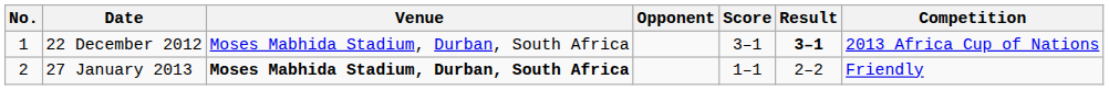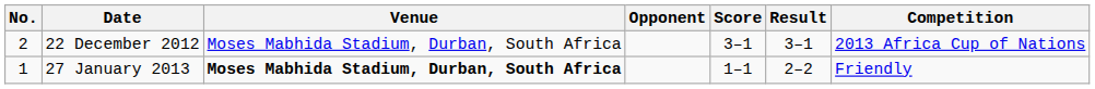22 December 2012 | No.: 1 -> 2
22 December 2012 | Result: bold -> normal
27 January 2013 | No.: 2 -> 1
